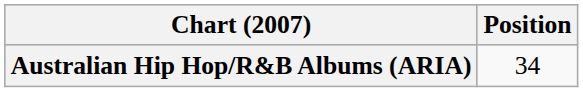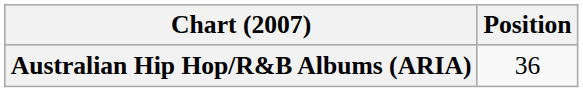Australian Hip Hop/R&B Albums (ARIA) | Position: 34 -> 36
